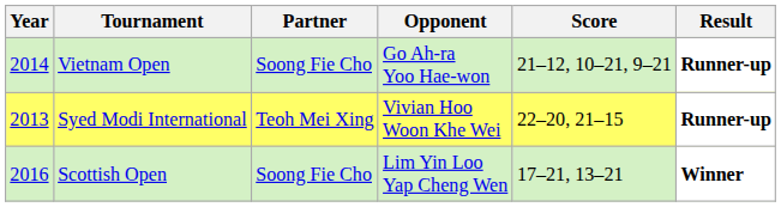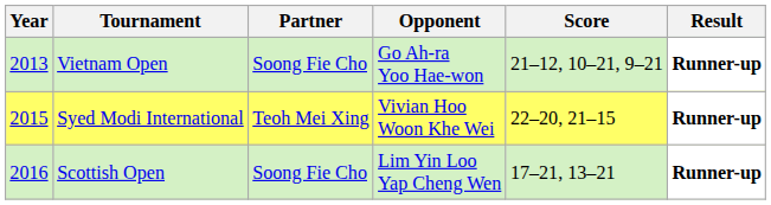Vietnam Open | Year: 2014 -> 2013
Syed Modi International | Year: 2013 -> 2015
Scottish Open | Result: Winner -> Runner-up
